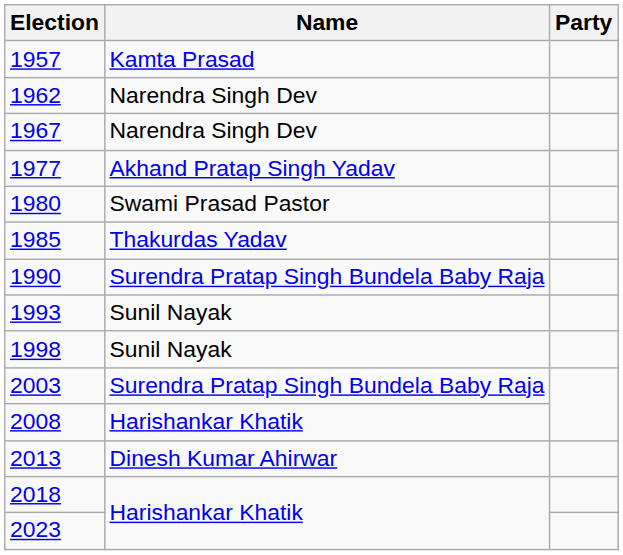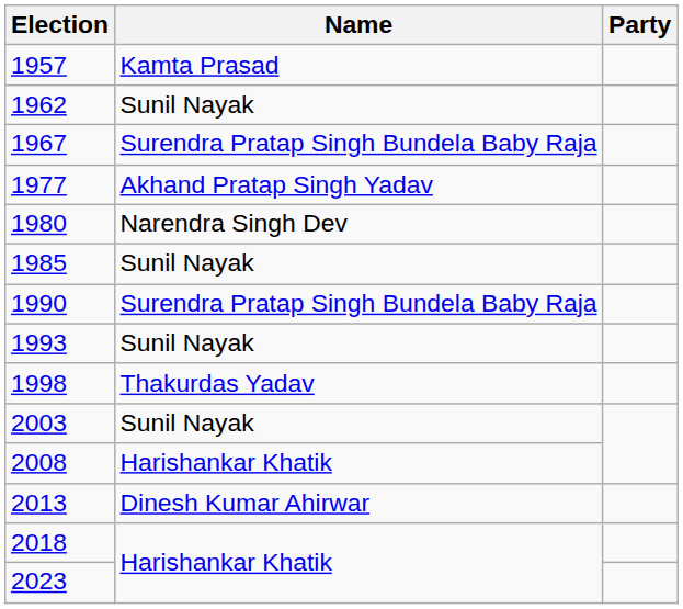1962 | Name: Narendra Singh Dev -> Sunil Nayak
1967 | Name: Narendra Singh Dev -> Surendra Pratap Singh Bundela Baby Raja
1980 | Name: Swami Prasad Pastor -> Narendra Singh Dev
1985 | Name: Thakurdas Yadav -> Sunil Nayak
1998 | Name: Sunil Nayak -> Thakurdas Yadav
2003 | Name: Surendra Pratap Singh Bundela Baby Raja -> Sunil Nayak
